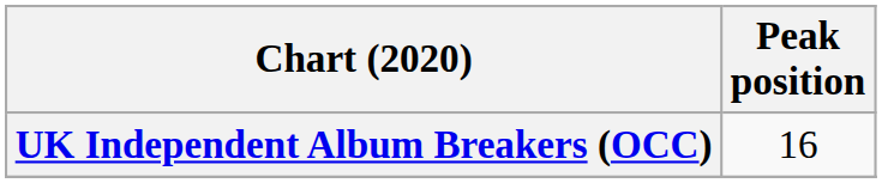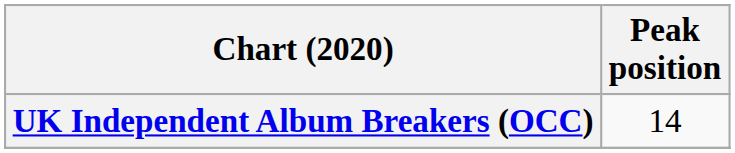UK Independent Album Breakers (OCC) | Peak position: 16 -> 14
